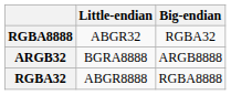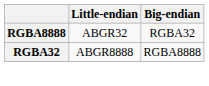- row: ARGB32 | BGRA8888 | ARGB8888
